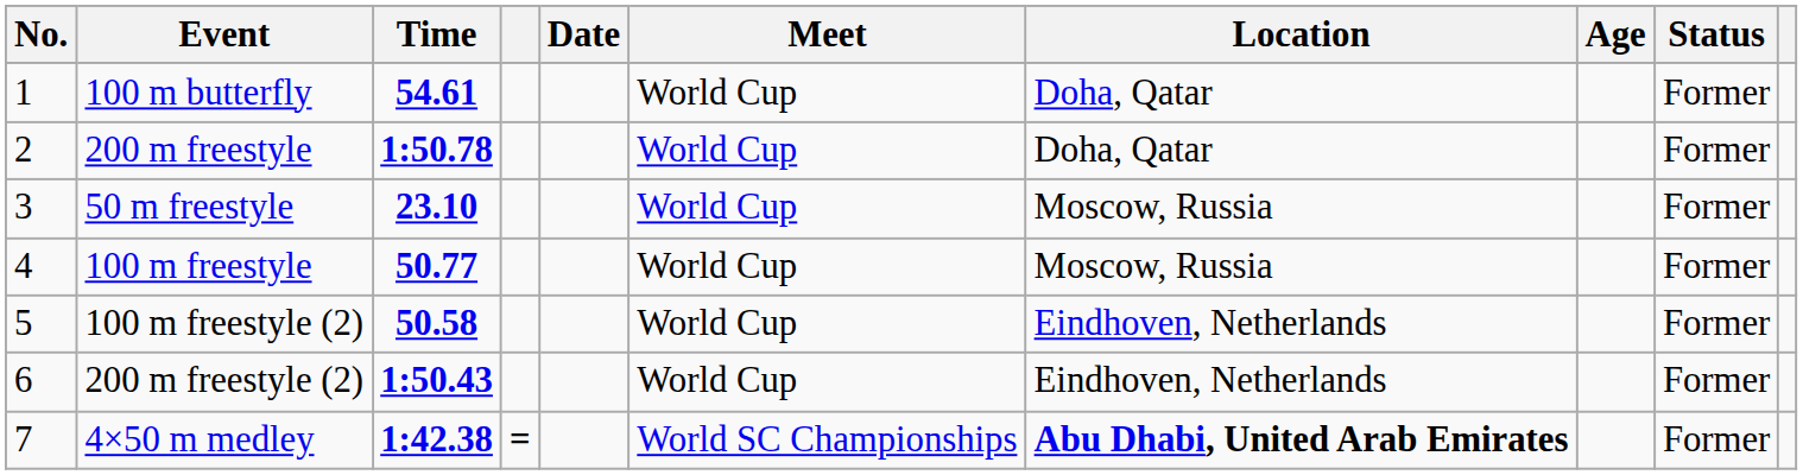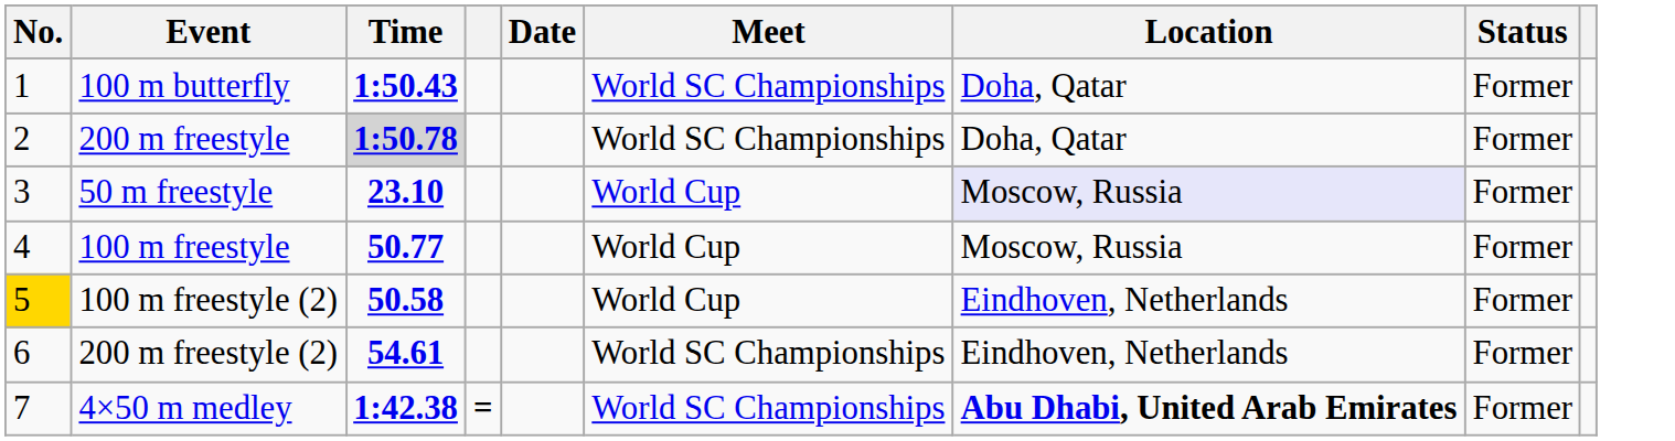- column: Age
100 m butterfly | Time: 54.61 -> 1:50.43
100 m butterfly | Meet: World Cup -> World SC Championships
200 m freestyle | Time: no background -> lightgrey background
200 m freestyle | Meet: World Cup -> World SC Championships
50 m freestyle | Location: no background -> lavender background
100 m freestyle (2) | No.: no background -> gold background
200 m freestyle (2) | Time: 1:50.43 -> 54.61
200 m freestyle (2) | Meet: World Cup -> World SC Championships
